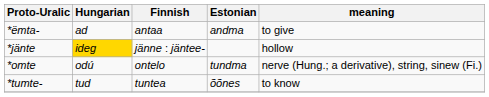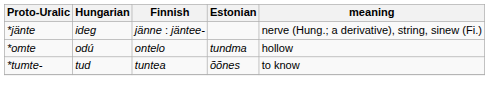- row: *ëmta- | ad | antaa | andma | to give
*jänte | Hungarian: gold background -> no background
*jänte | meaning: hollow -> nerve (Hung.; a derivative), string, sinew (Fi.)
*omte | meaning: nerve (Hung.; a derivative), string, sinew (Fi.) -> hollow
